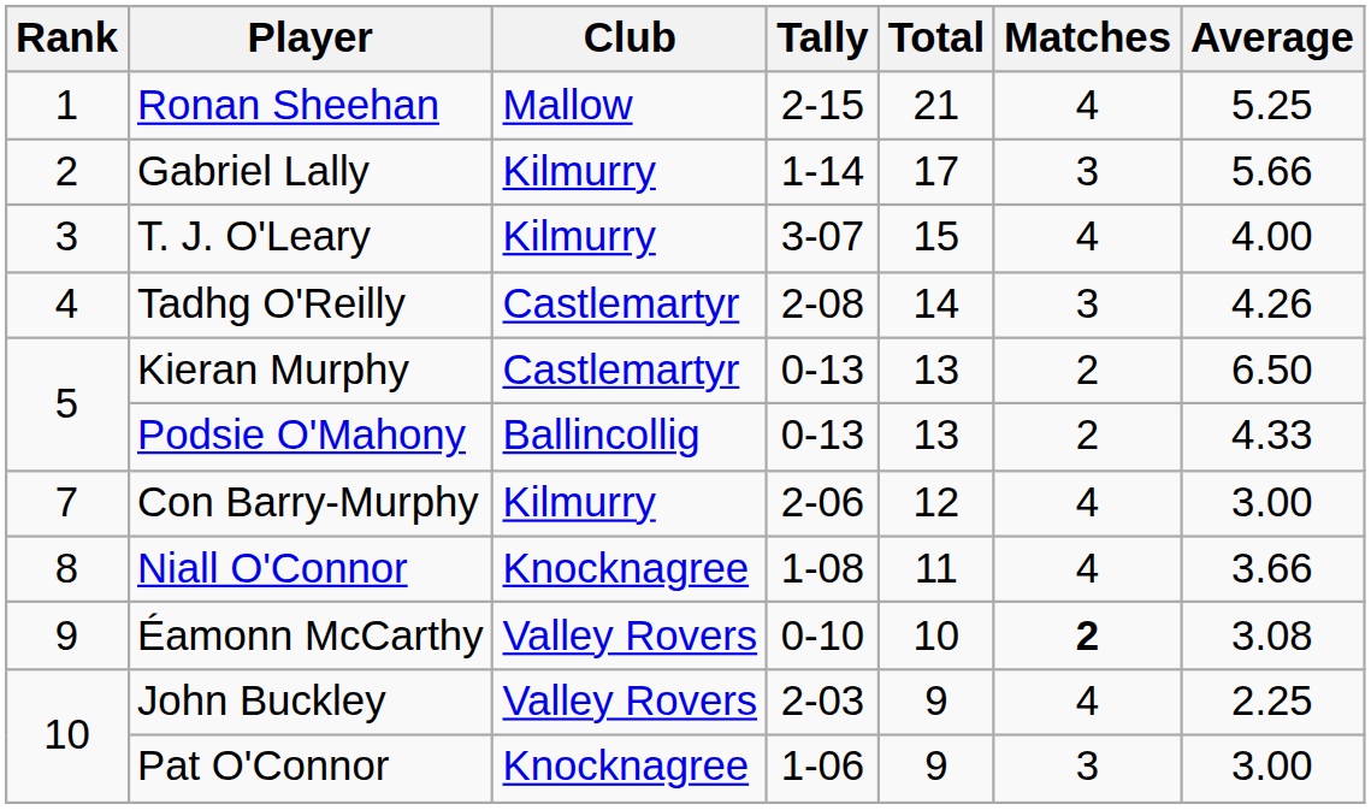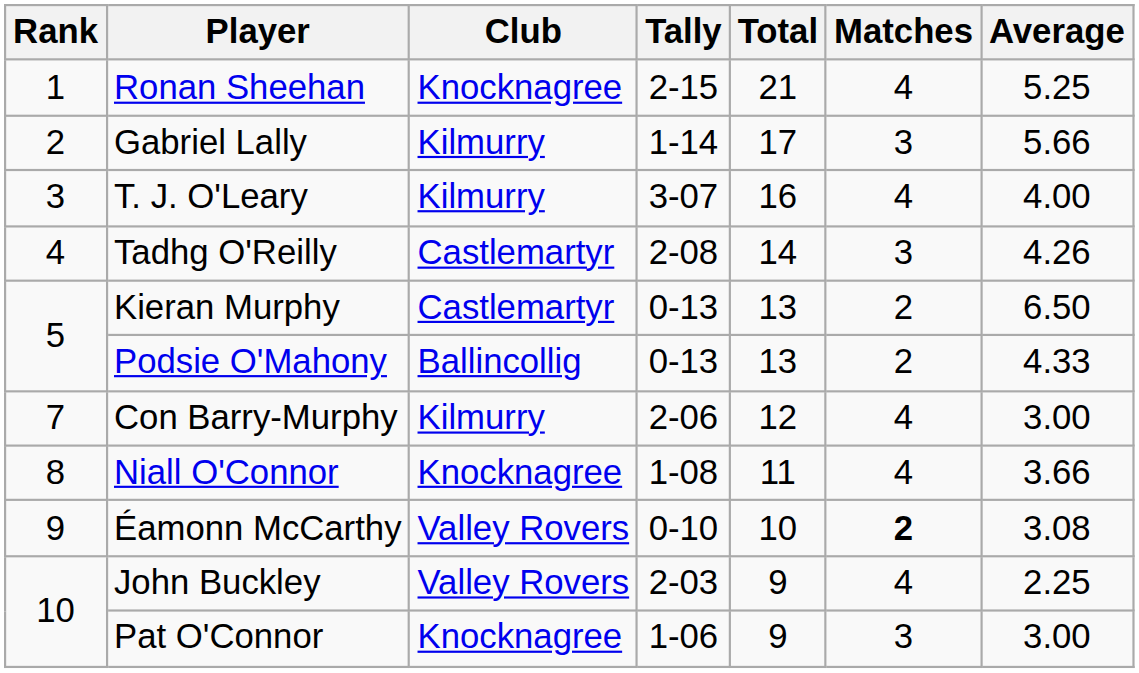Ronan Sheehan | Club: Mallow -> Knocknagree
T. J. O'Leary | Total: 15 -> 16
